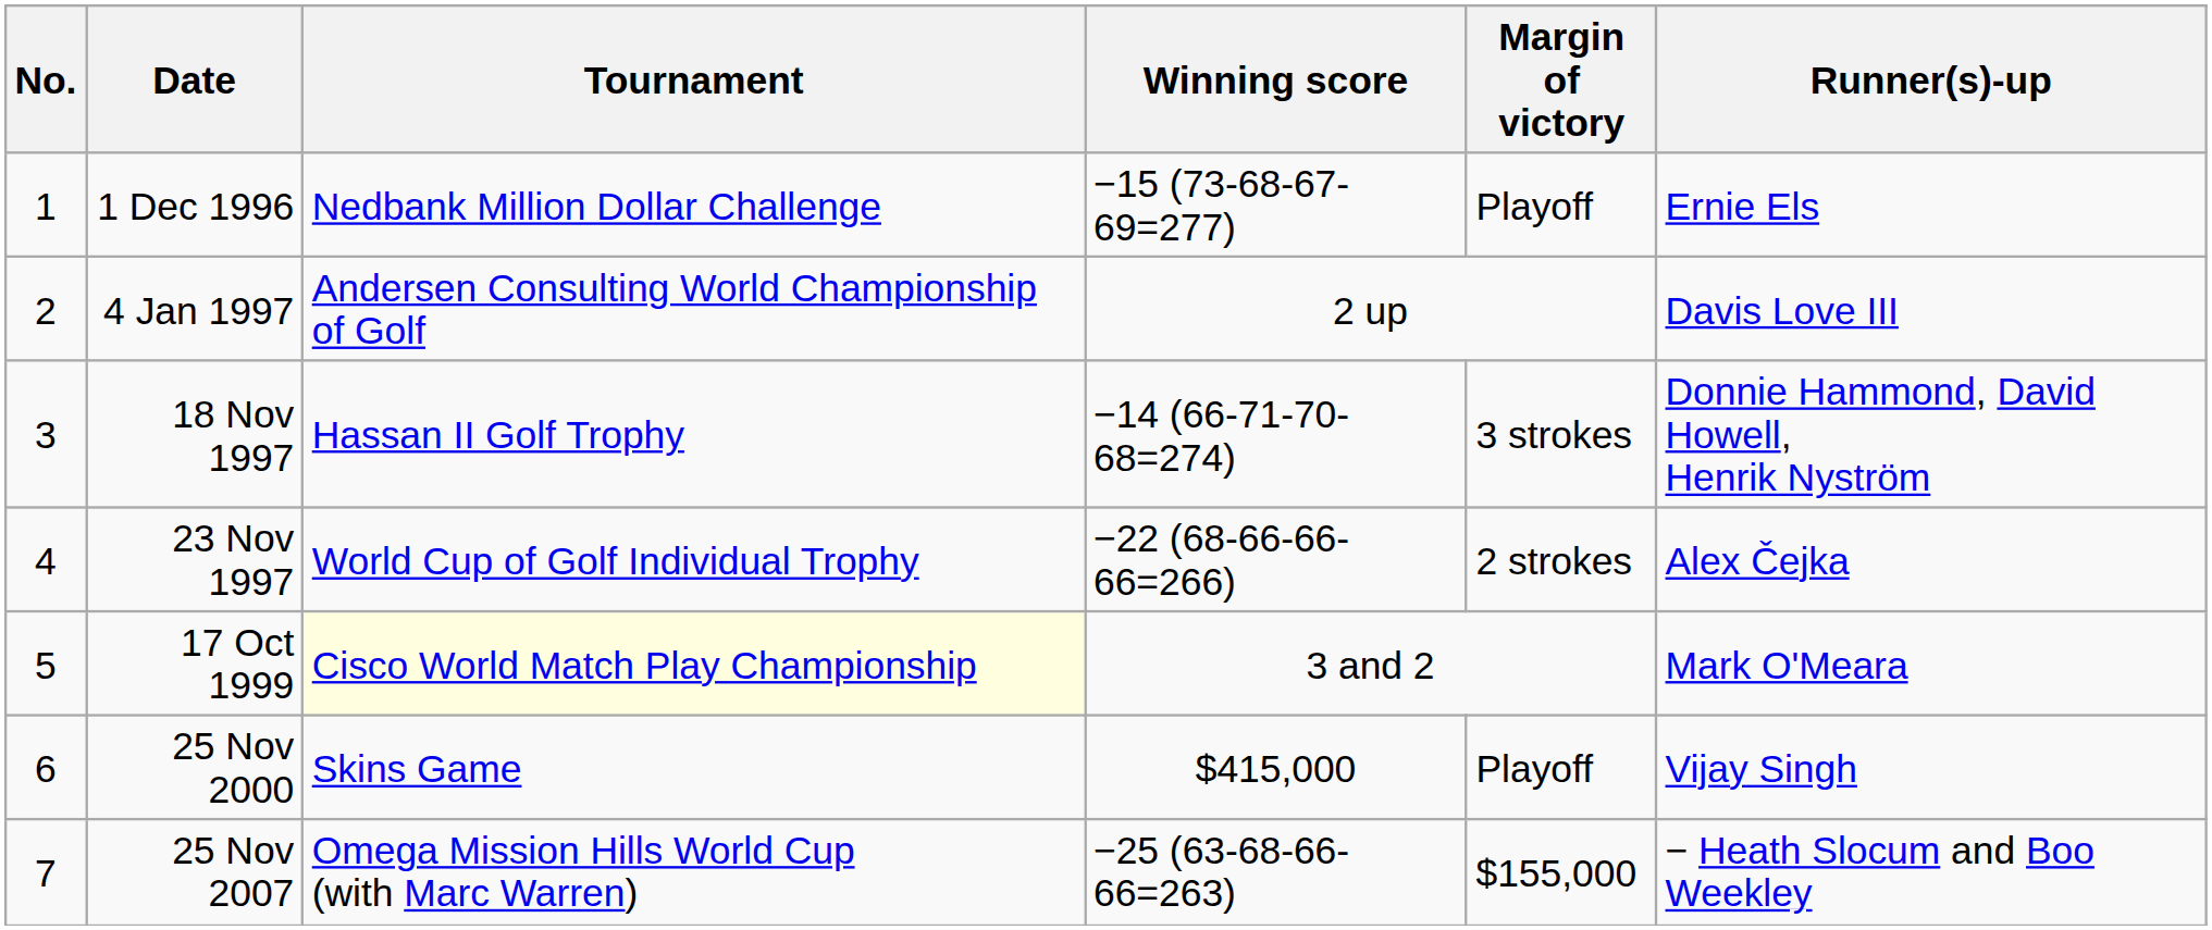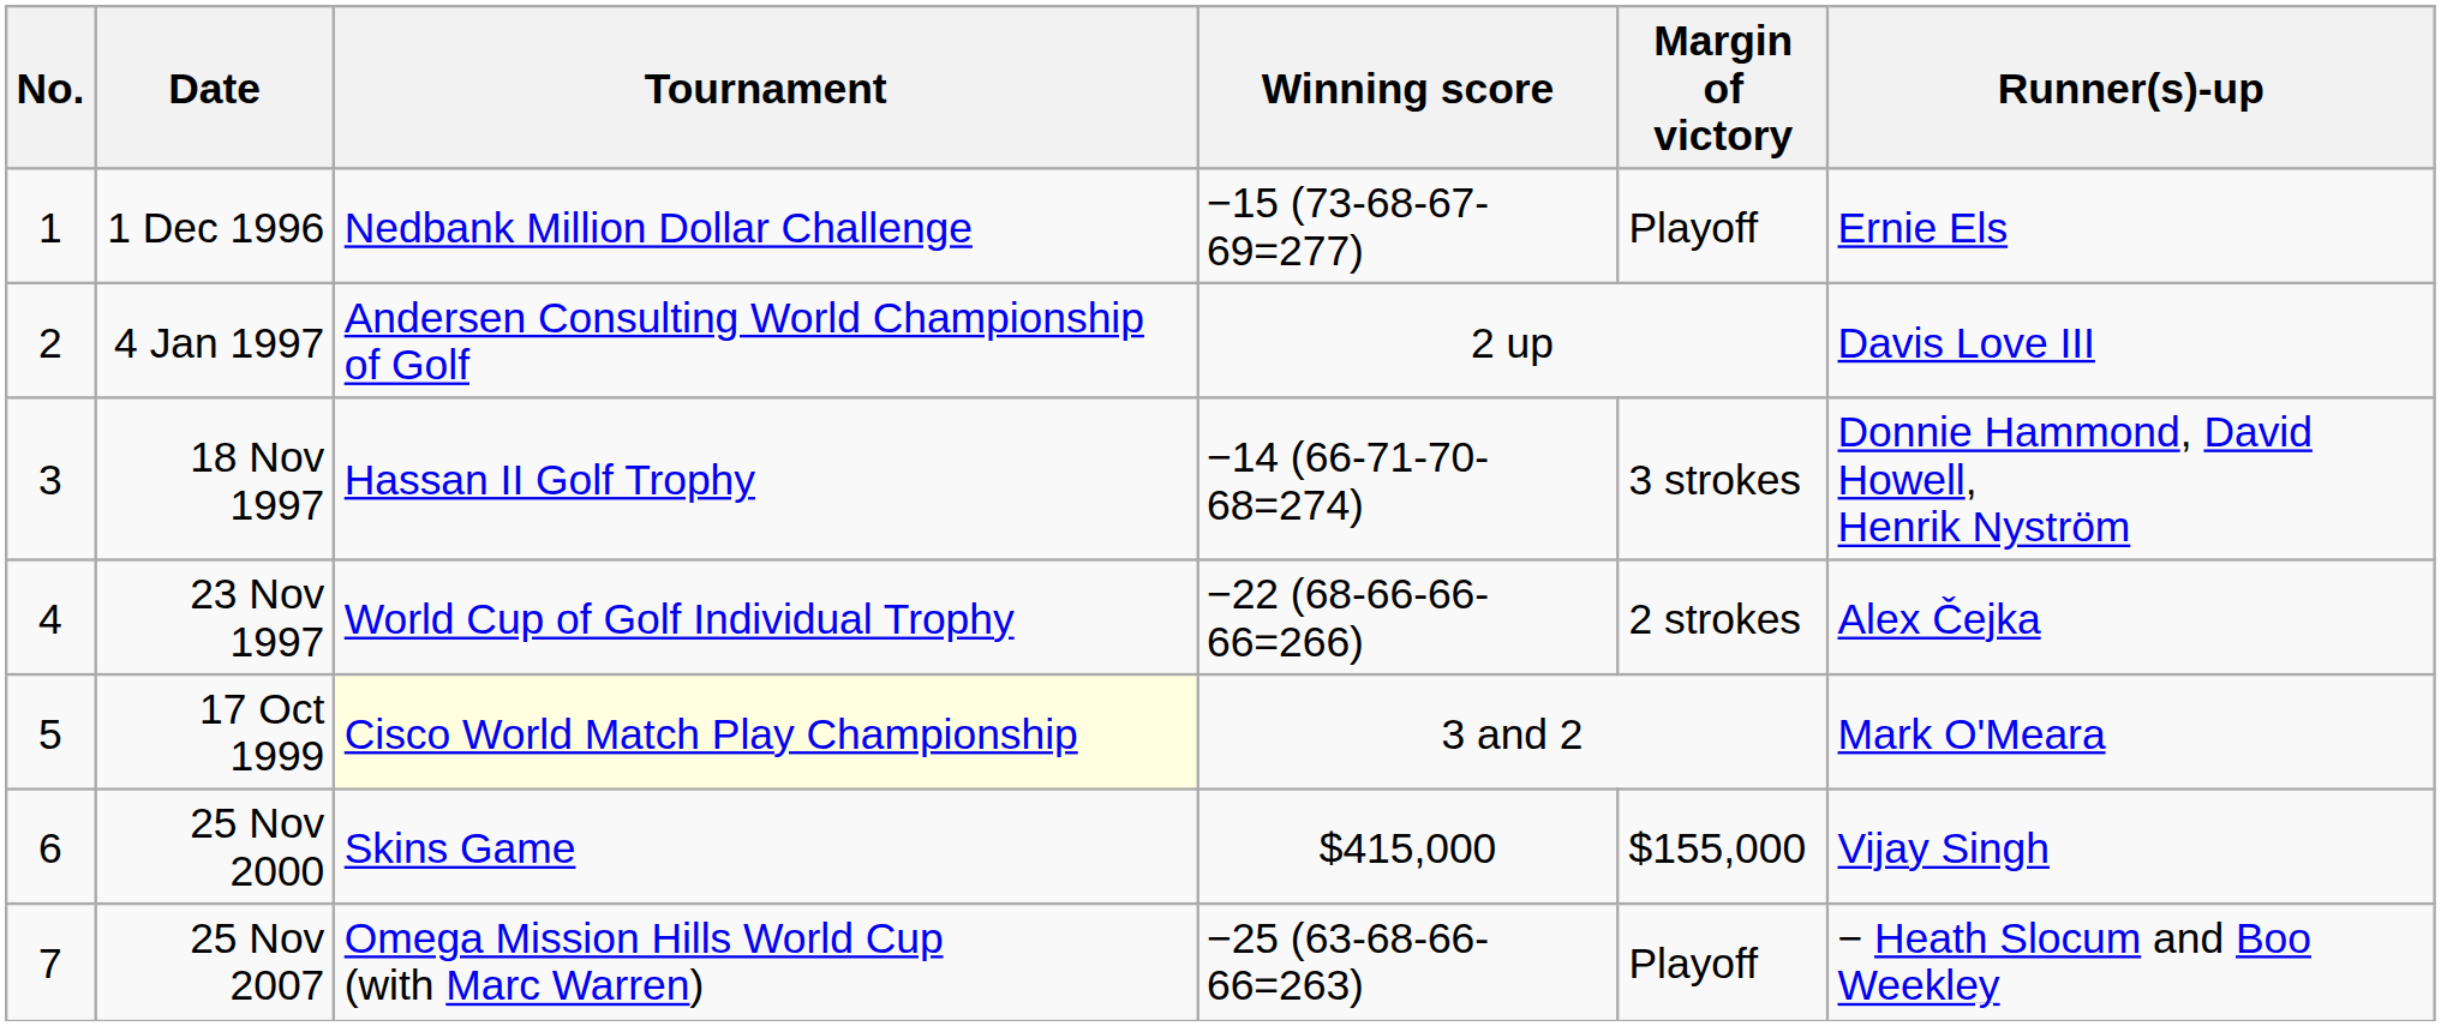25 Nov 2000 | Margin of victory: Playoff -> $155,000
25 Nov 2007 | Margin of victory: $155,000 -> Playoff
